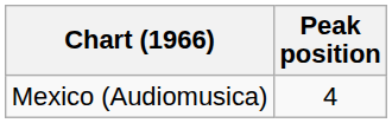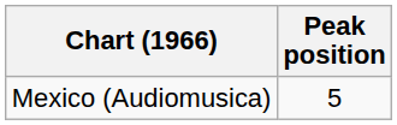Mexico (Audiomusica) | Peak position: 4 -> 5
